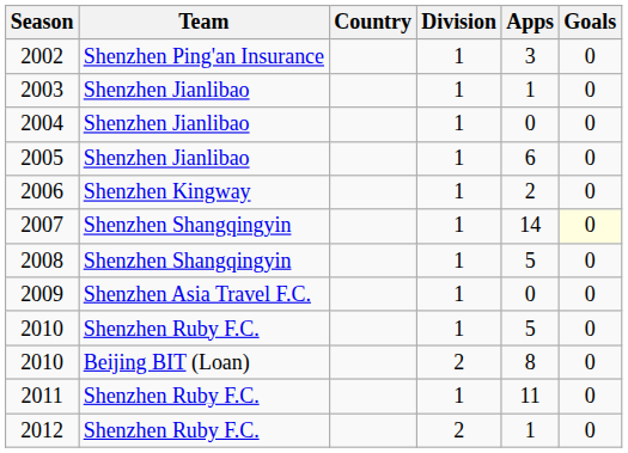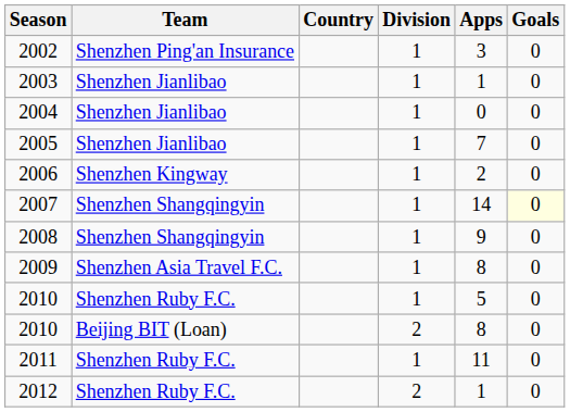2005 | Apps: 6 -> 7
2008 | Apps: 5 -> 9
2009 | Apps: 0 -> 8
